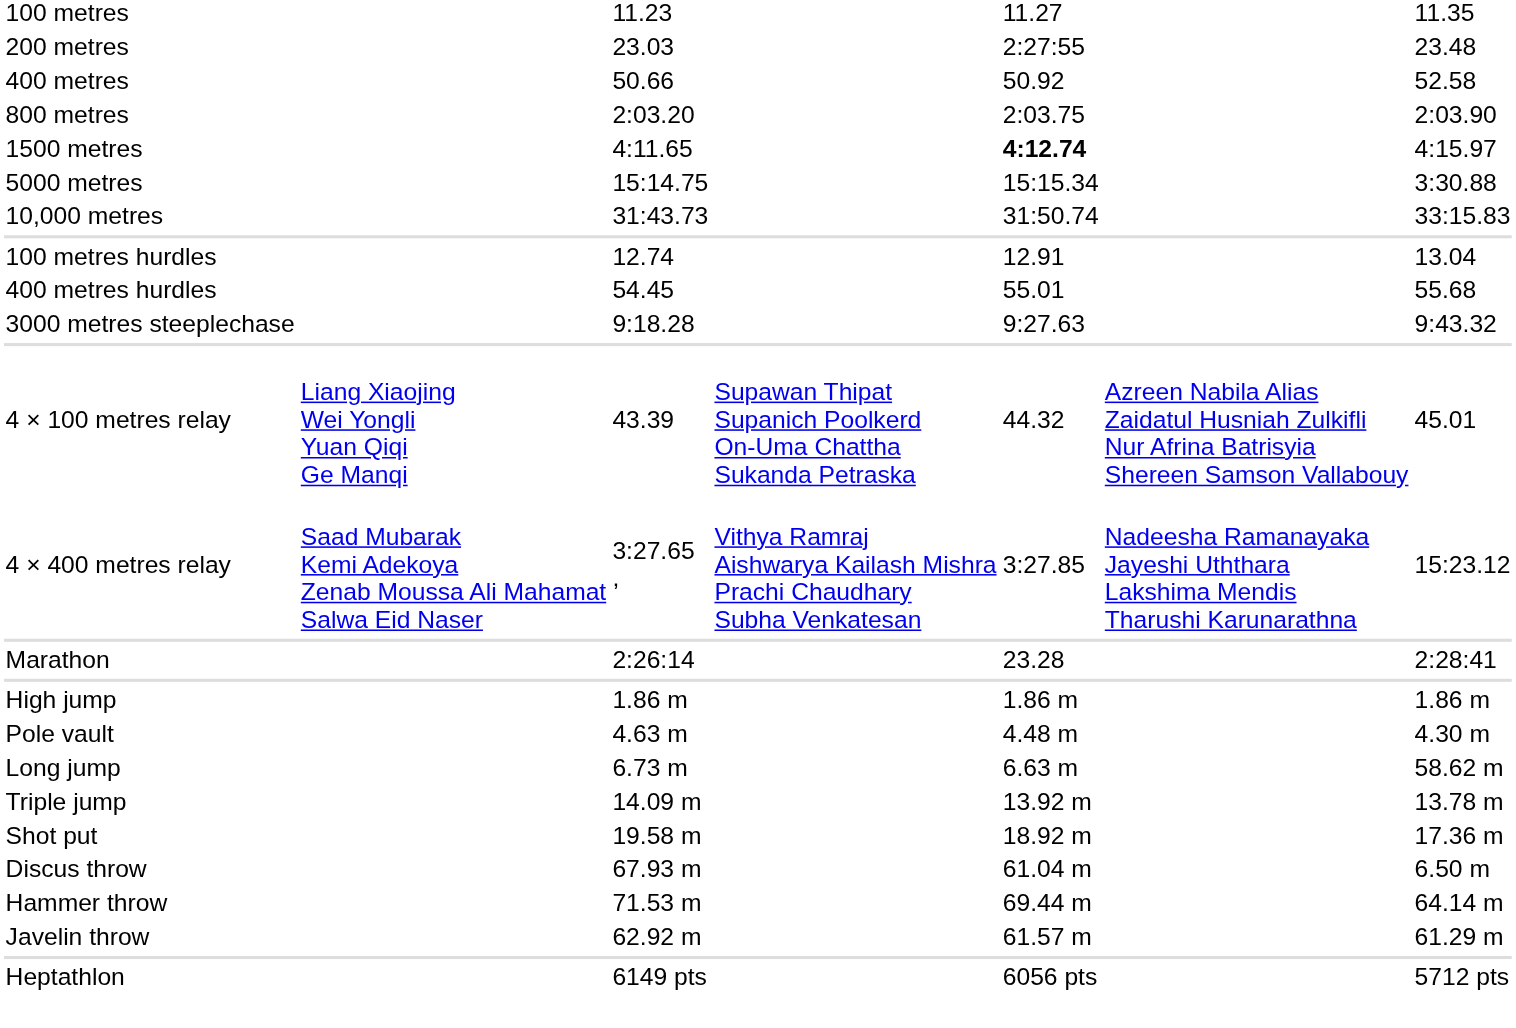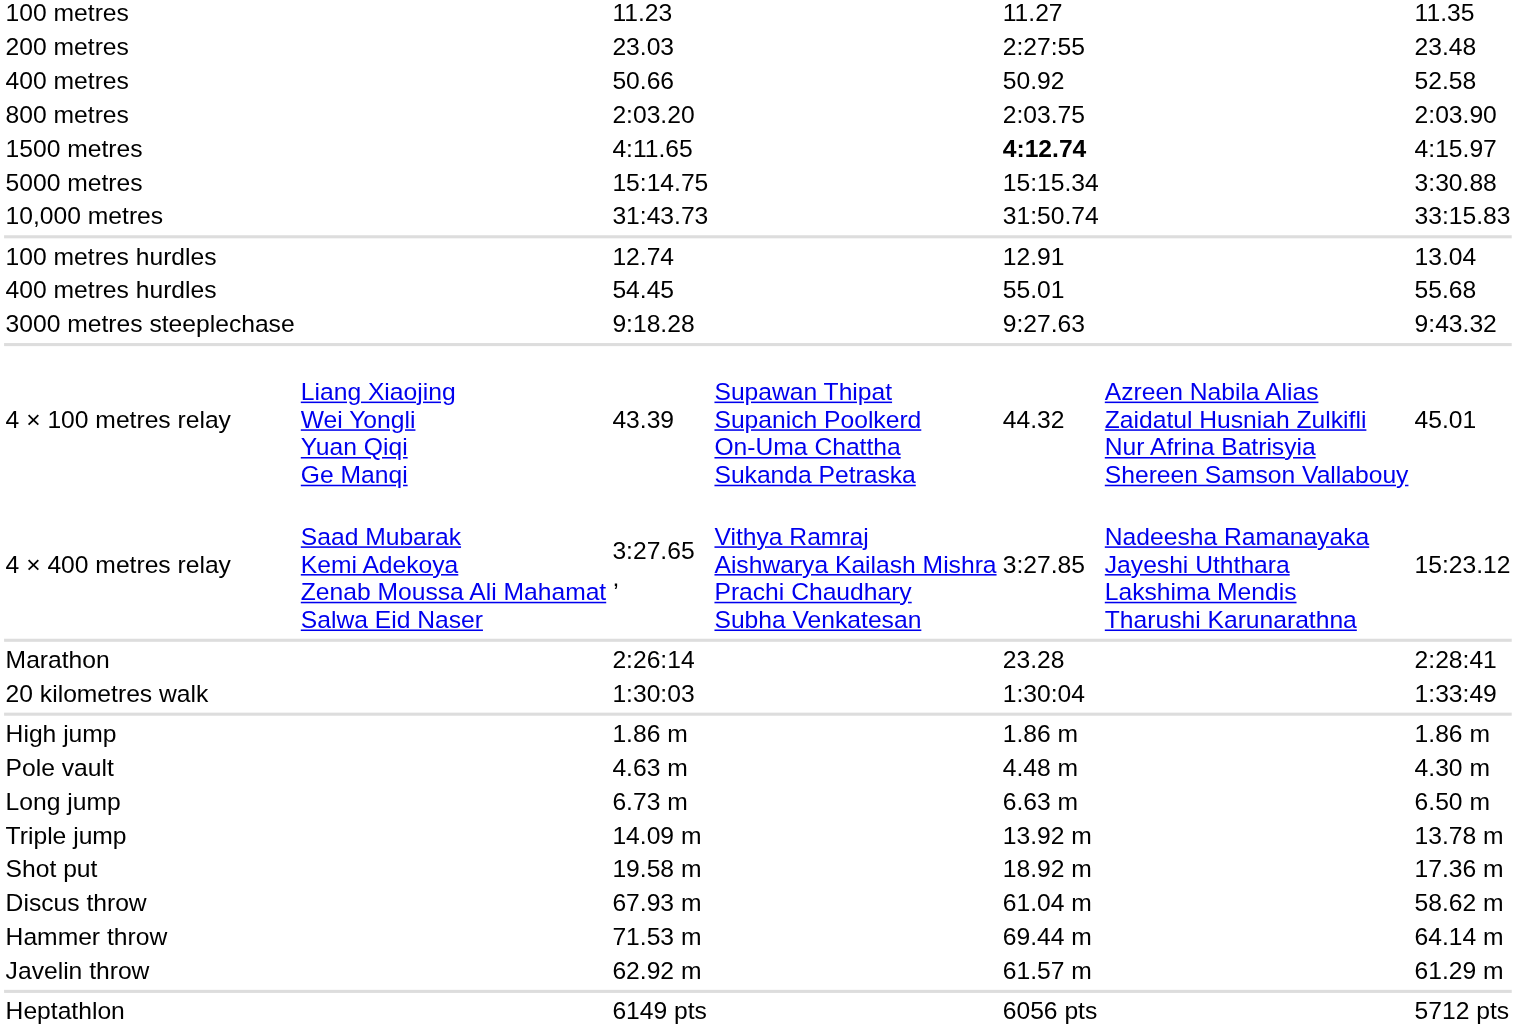+ row: 20 kilometres walk | 1:30:03 | 1:30:04 | 1:33:49
Long jump | column 7: 58.62 m -> 6.50 m
Discus throw | column 7: 6.50 m -> 58.62 m
